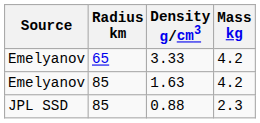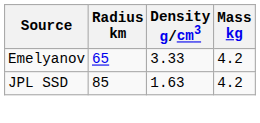1.63 | Source: Emelyanov -> JPL SSD
- row: JPL SSD | 85 | 0.88 | 2.3
